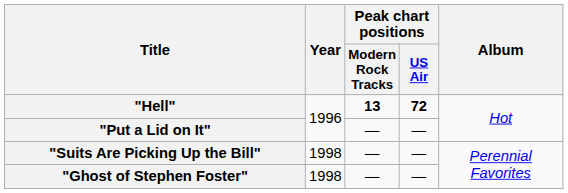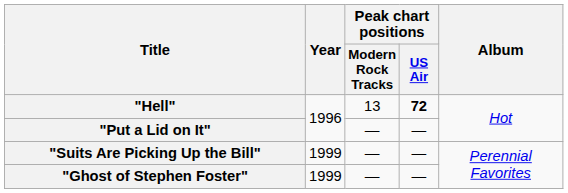"Hell" | Peak chart positions / Modern Rock Tracks: bold -> normal
"Suits Are Picking Up the Bill" | Year: 1998 -> 1999
"Ghost of Stephen Foster" | Year: 1998 -> 1999
